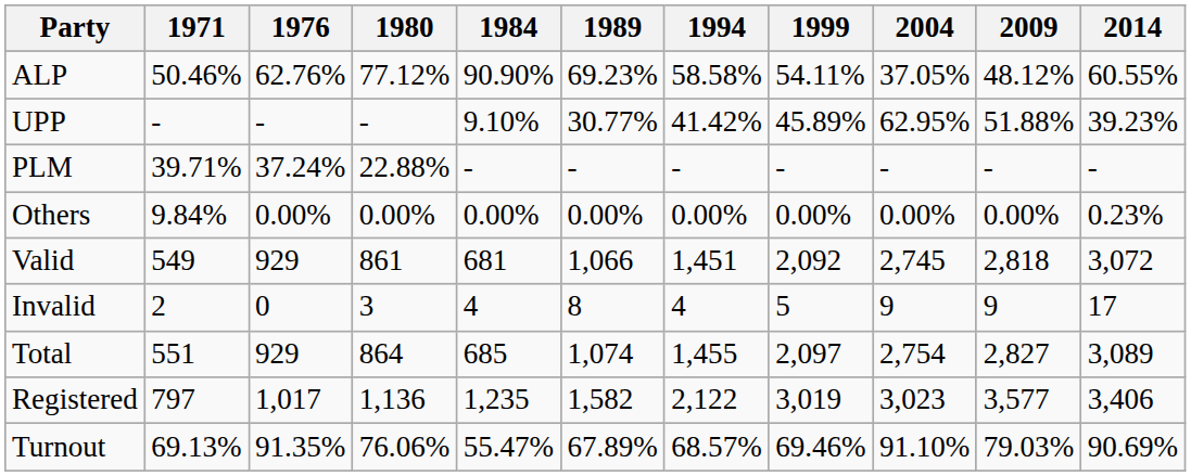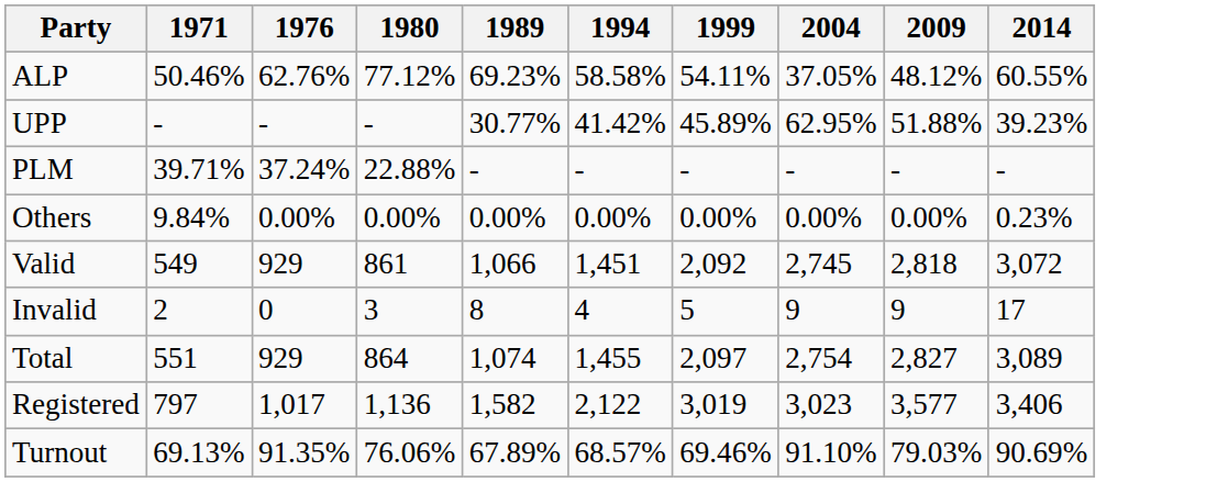- column: 1984 | 90.90% | 9.10% | - | 0.00% | 681 | 4 | 685 | 1,235 | 55.47%
